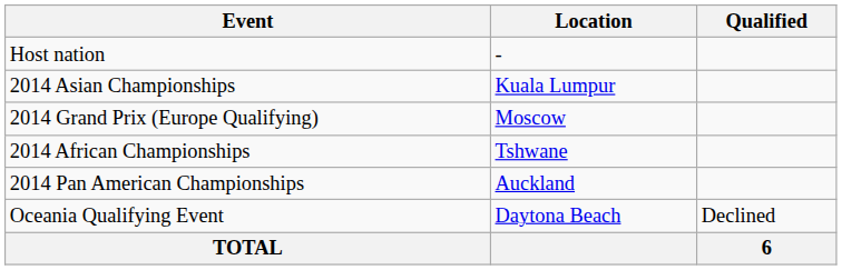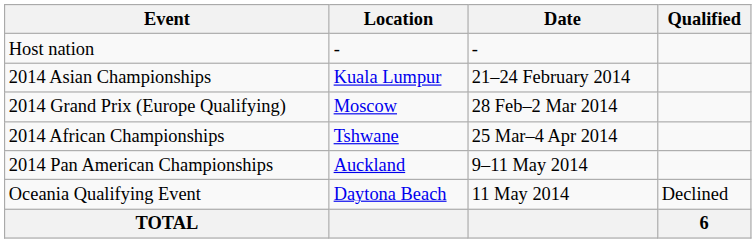+ column: Date | - | 21–24 February 2014 | 28 Feb–2 Mar 2014 | 25 Mar–4 Apr 2014 | 9–11 May 2014 | 11 May 2014
